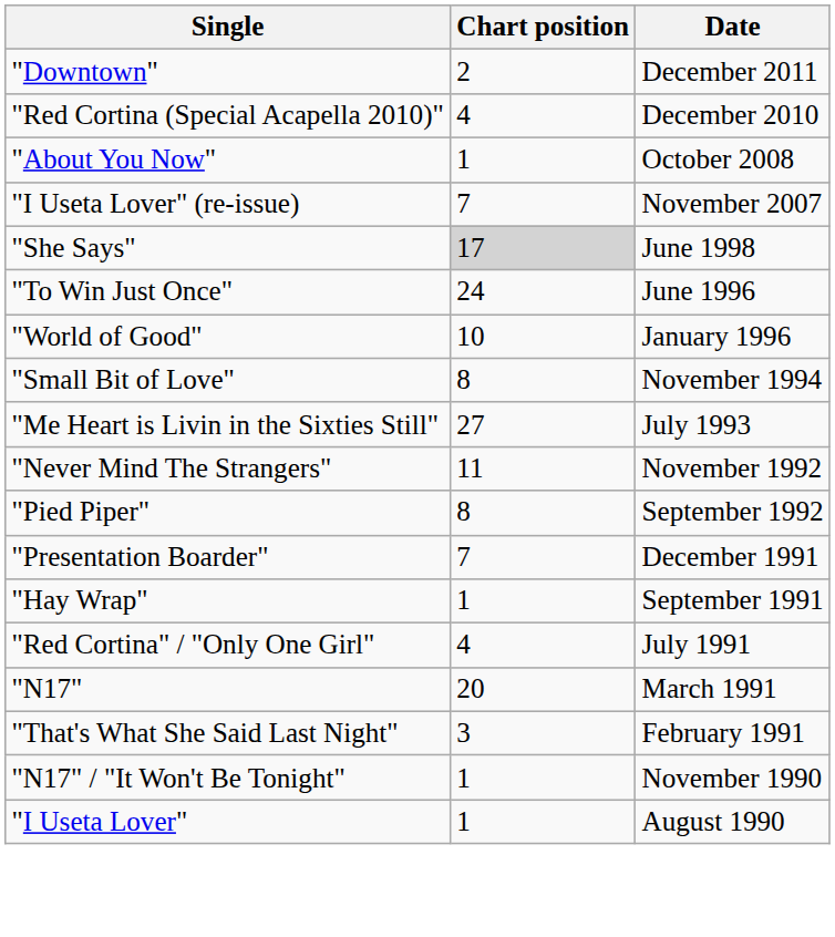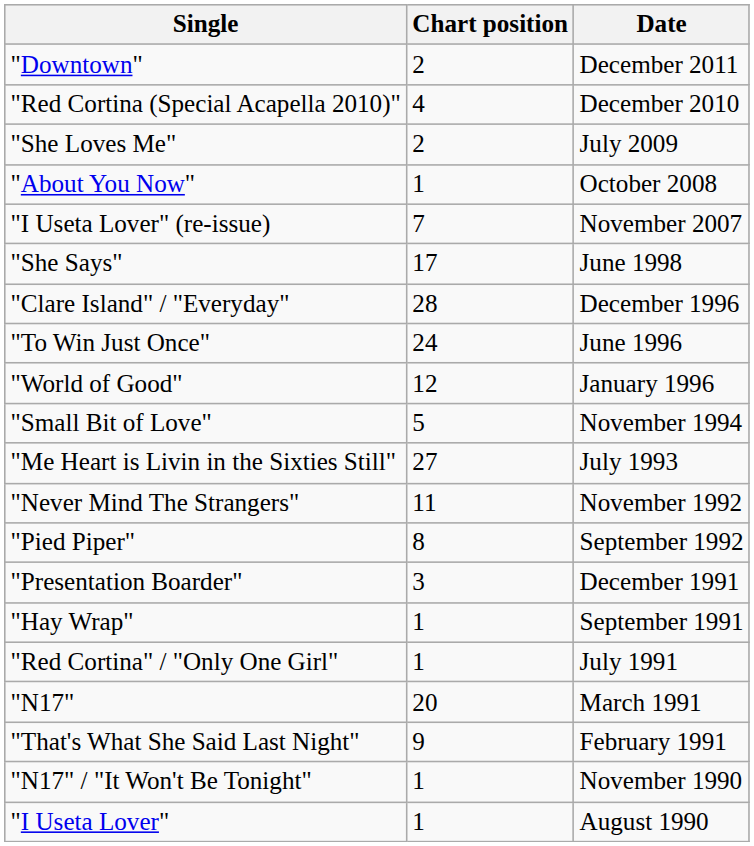+ row: "She Loves Me" | 2 | July 2009
"She Says" | Chart position: lightgrey background -> no background
+ row: "Clare Island" / "Everyday" | 28 | December 1996
"World of Good" | Chart position: 10 -> 12
"Small Bit of Love" | Chart position: 8 -> 5
"Presentation Boarder" | Chart position: 7 -> 3
"Red Cortina" / "Only One Girl" | Chart position: 4 -> 1
"That's What She Said Last Night" | Chart position: 3 -> 9
